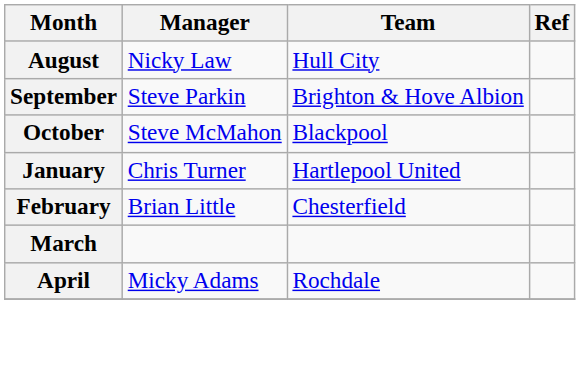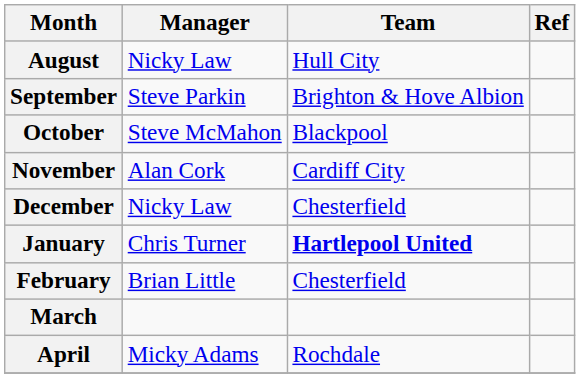+ row: November | Alan Cork | Cardiff City
+ row: December | Nicky Law | Chesterfield
January | Team: normal -> bold
